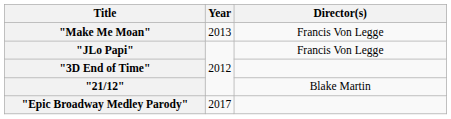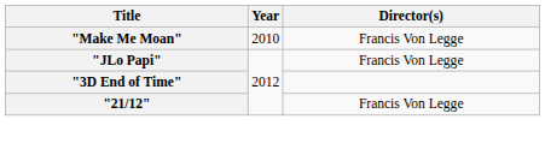"Make Me Moan" | Year: 2013 -> 2010
"21/12" | Director(s): Blake Martin -> Francis Von Legge
- row: "Epic Broadway Medley Parody" | 2017
